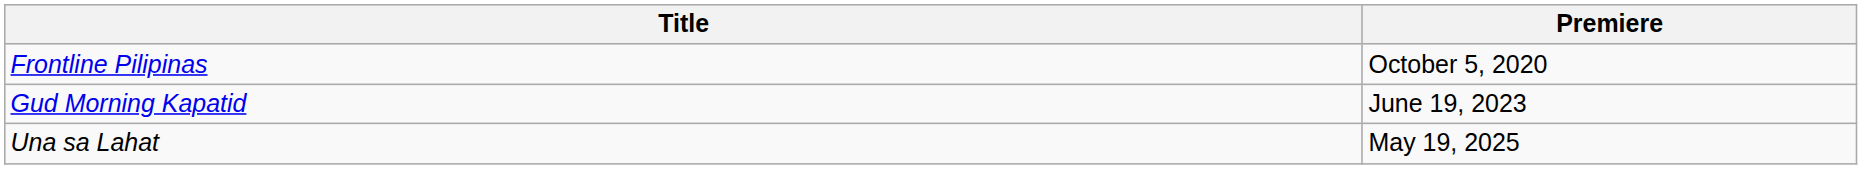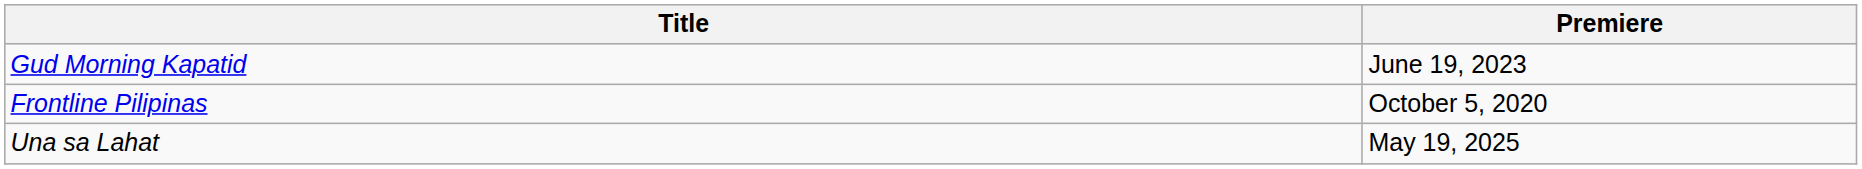rows swapped: Frontline Pilipinas <-> Gud Morning Kapatid
